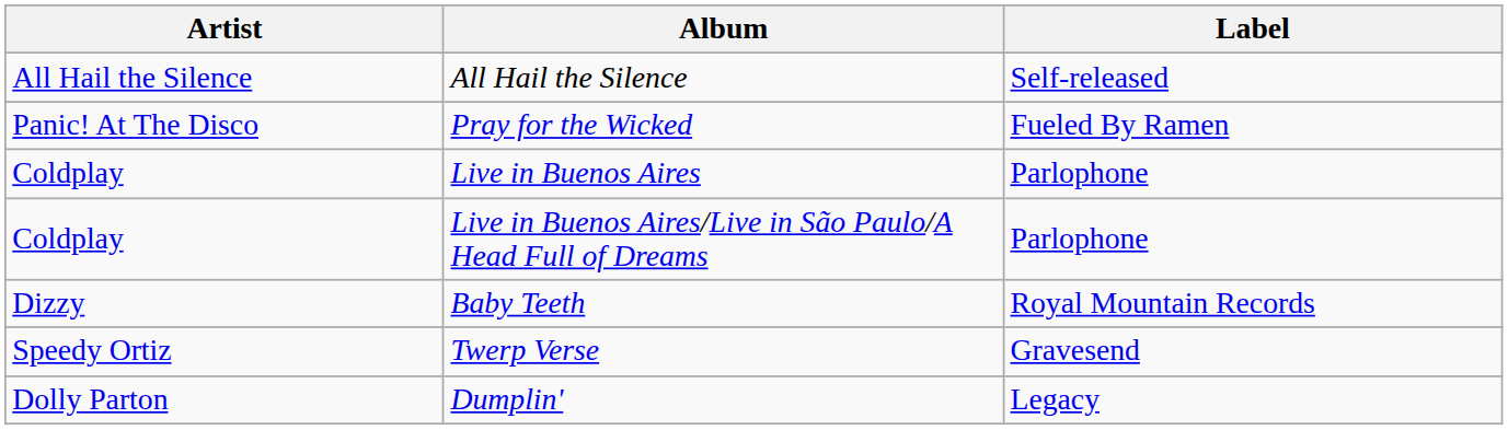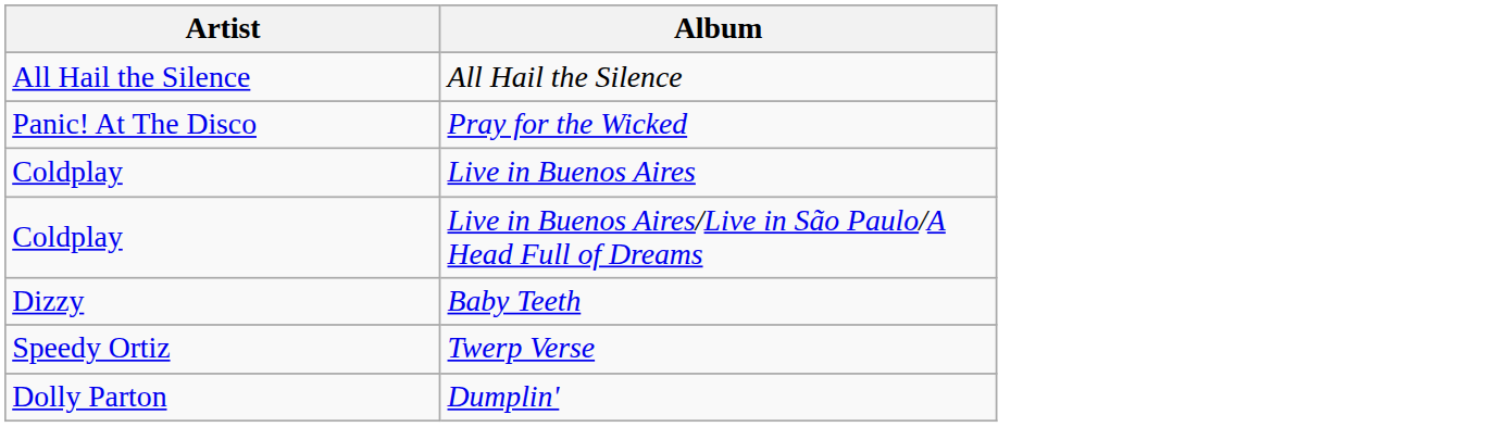- column: Label | Self-released | Fueled By Ramen | Parlophone | Parlophone | Royal Mountain Records | Gravesend | Legacy
